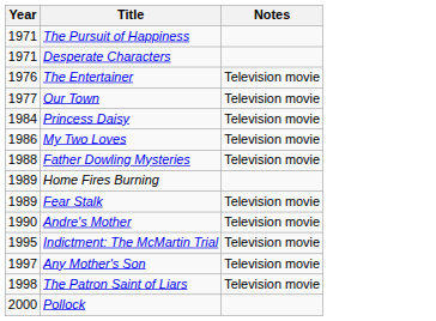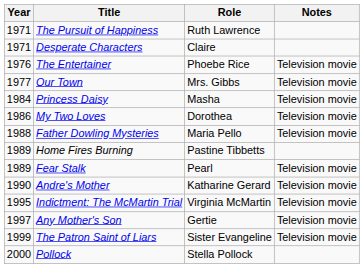+ column: Role | Ruth Lawrence | Claire | Phoebe Rice | Mrs. Gibbs | Masha | Dorothea | Maria Pello | Pastine Tibbetts | Pearl | Katharine Gerard | Virginia McMartin | Gertie | Sister Evangeline | Stella Pollock
The Patron Saint of Liars | Year: 1998 -> 1999
